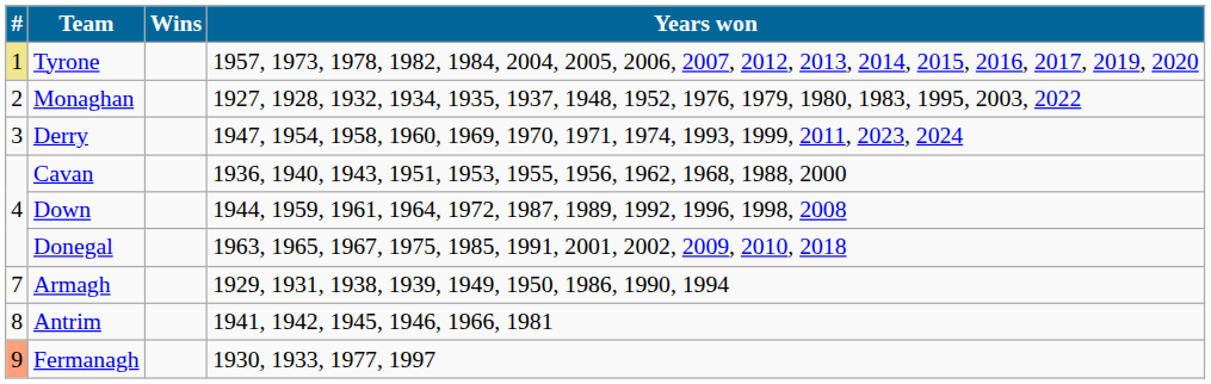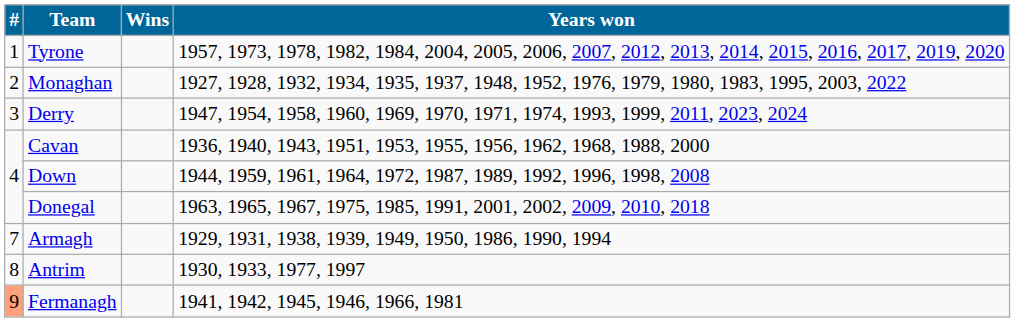Tyrone | #: khaki background -> no background
Antrim | Years won: 1941, 1942, 1945, 1946, 1966, 1981 -> 1930, 1933, 1977, 1997
Fermanagh | Years won: 1930, 1933, 1977, 1997 -> 1941, 1942, 1945, 1946, 1966, 1981
